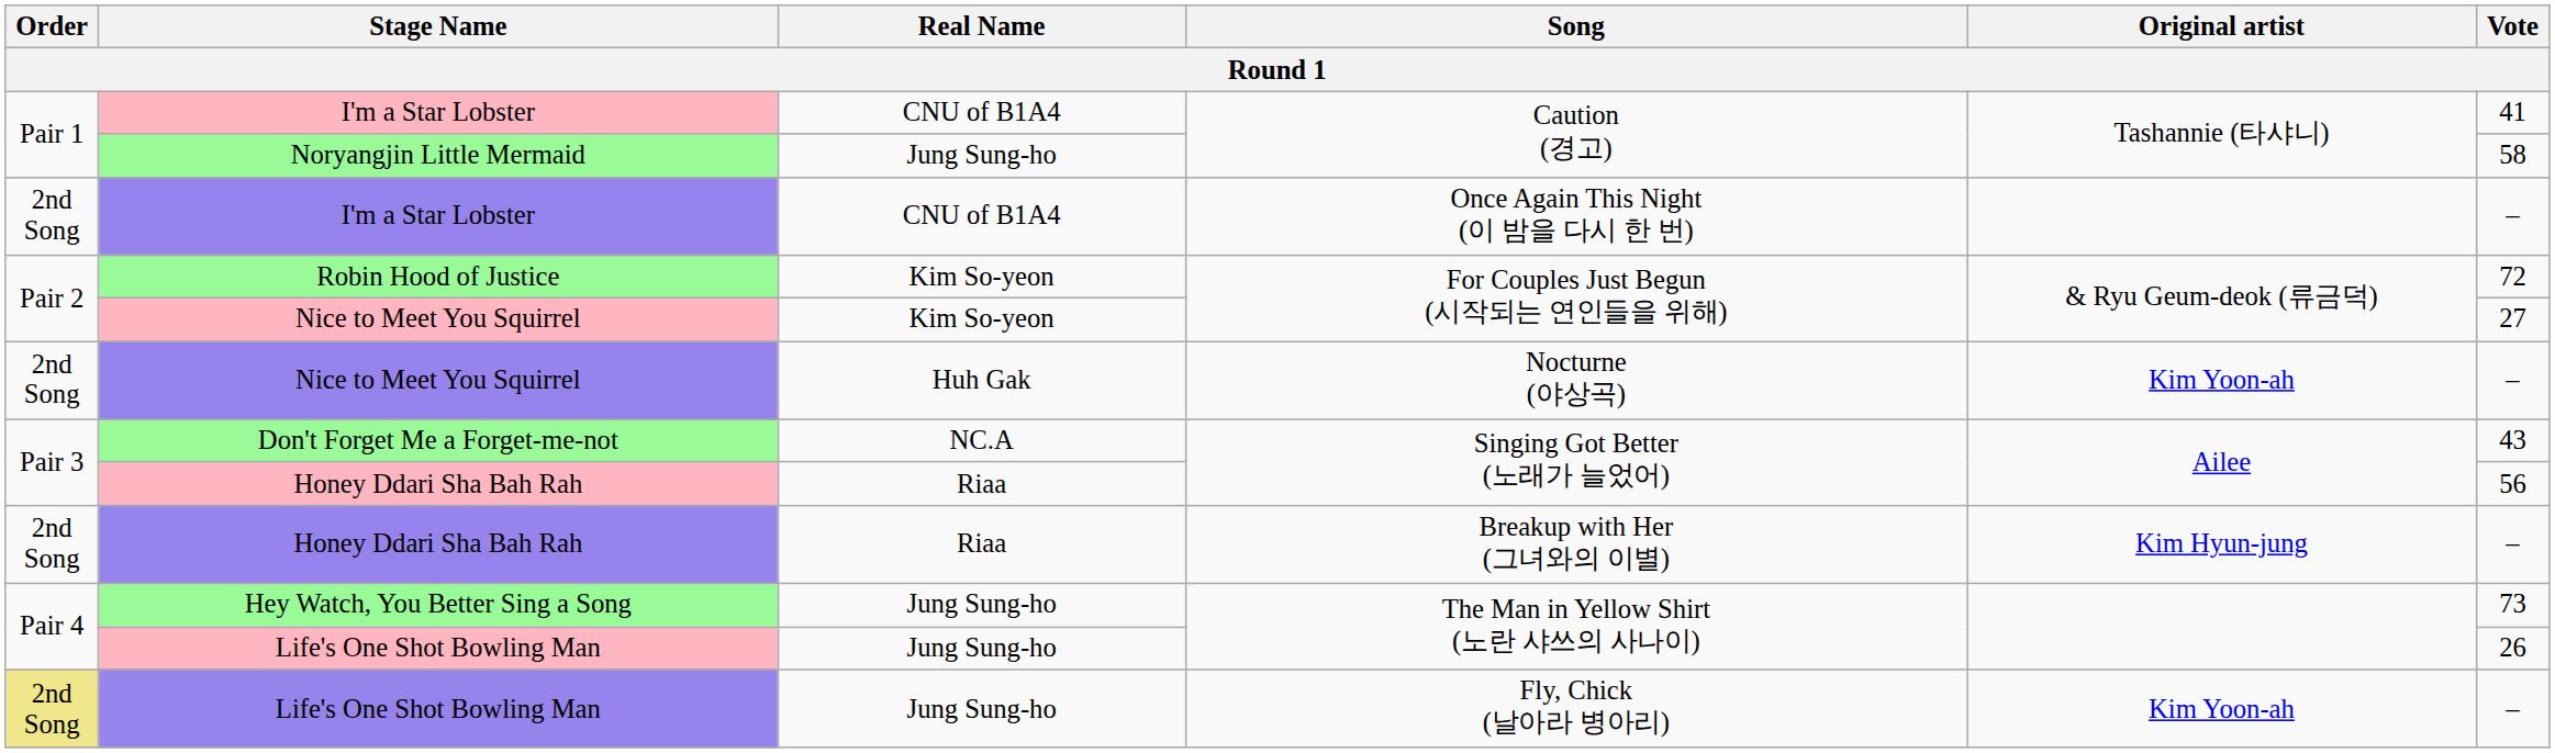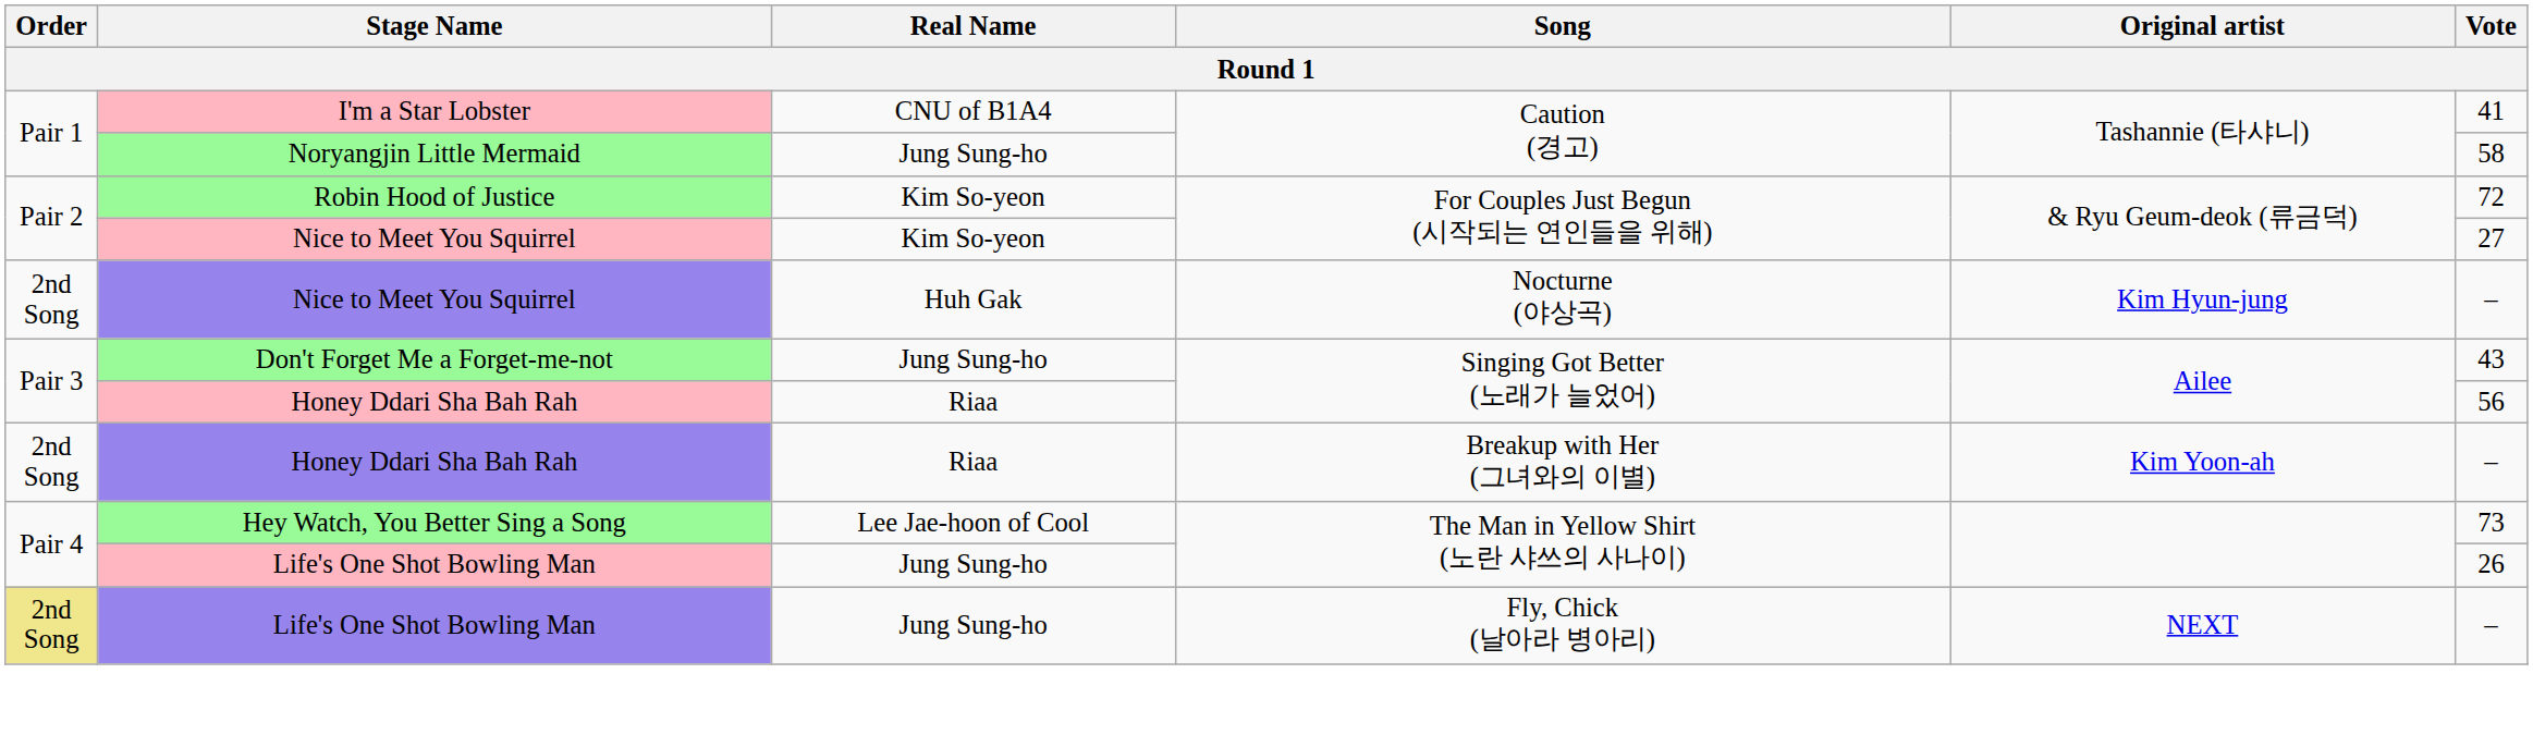- row: 2nd Song | I'm a Star Lobster | CNU of B1A4 | Once Again This Night (이 밤을 다시 한 번) | –
Nice to Meet You Squirrel / Nocturne (야상곡) | Original artist: Kim Yoon-ah -> Kim Hyun-jung
Don't Forget Me a Forget-me-not | Real Name: NC.A -> Jung Sung-ho
Honey Ddari Sha Bah Rah / Breakup with Her (그녀와의 이별) | Original artist: Kim Hyun-jung -> Kim Yoon-ah
Hey Watch, You Better Sing a Song | Real Name: Jung Sung-ho -> Lee Jae-hoon of Cool
Life's One Shot Bowling Man / Fly, Chick (날아라 병아리) | Original artist: Kim Yoon-ah -> NEXT
